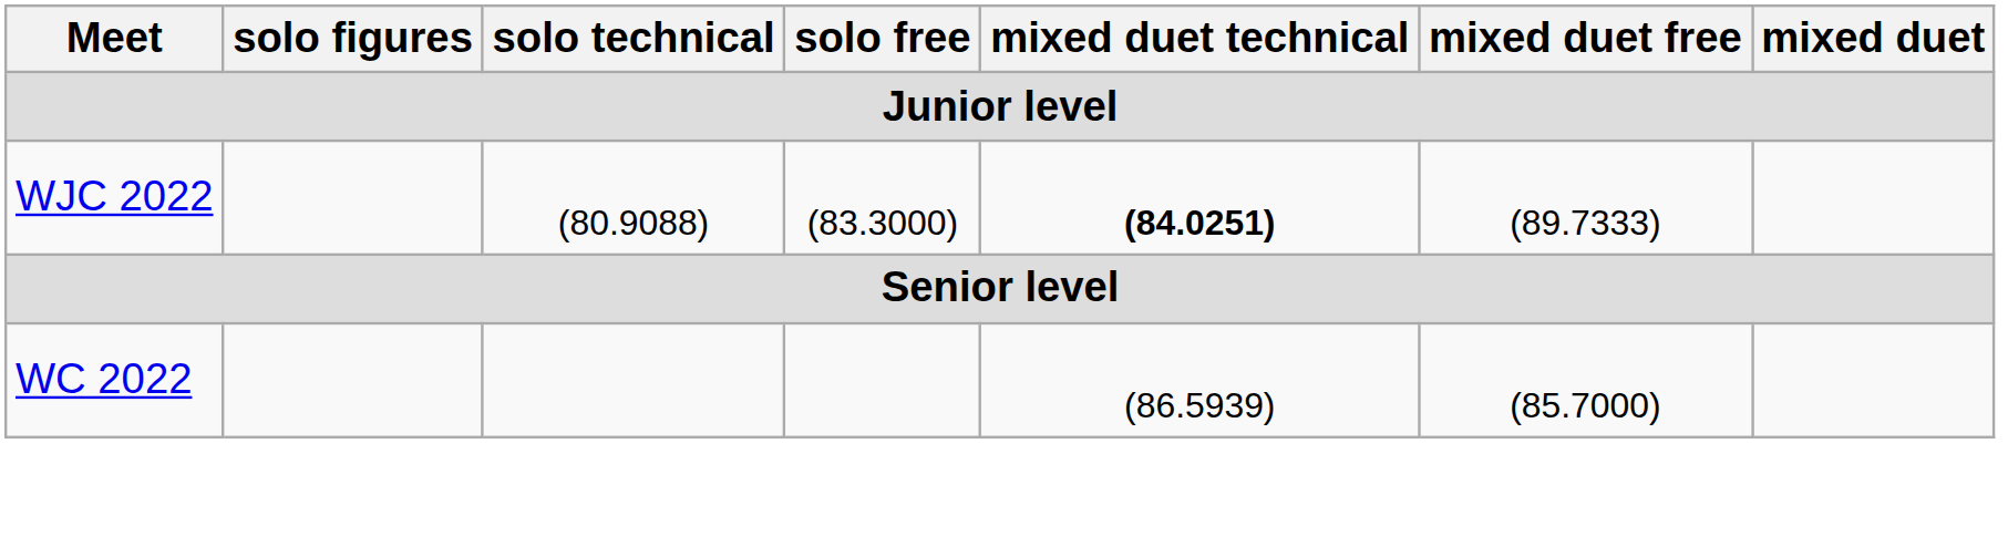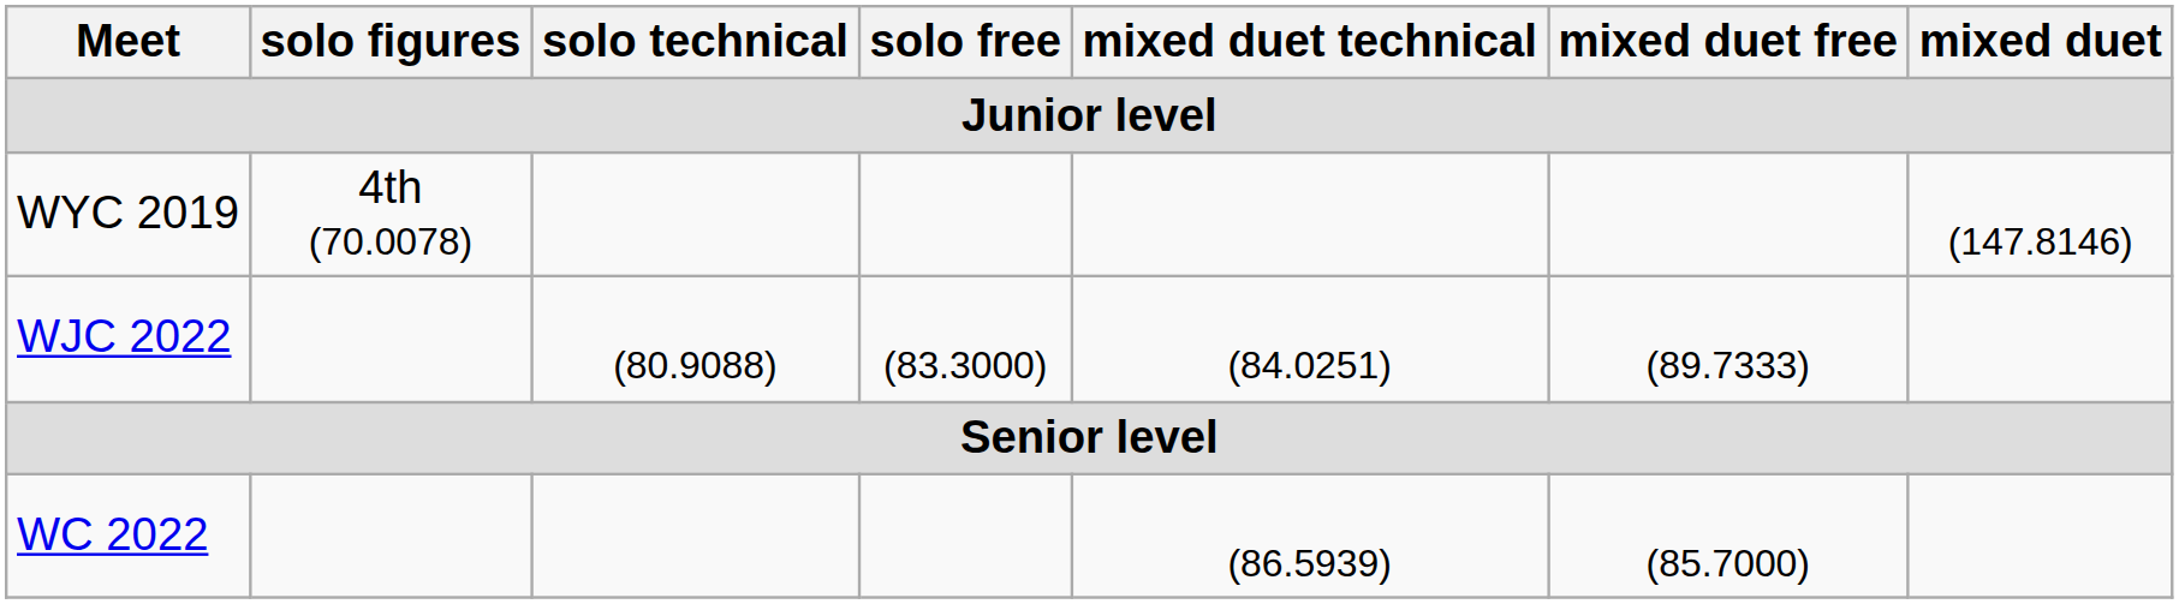+ row: WYC 2019 | 4th (70.0078) | (147.8146)
WJC 2022 | mixed duet technical: bold -> normal
